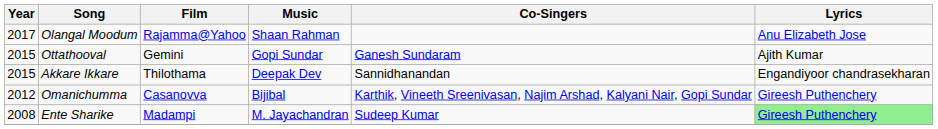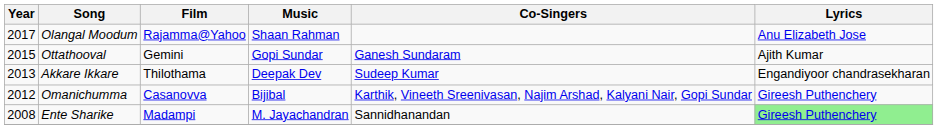Akkare Ikkare | Year: 2015 -> 2013
Akkare Ikkare | Co-Singers: Sannidhanandan -> Sudeep Kumar
Ente Sharike | Co-Singers: Sudeep Kumar -> Sannidhanandan
